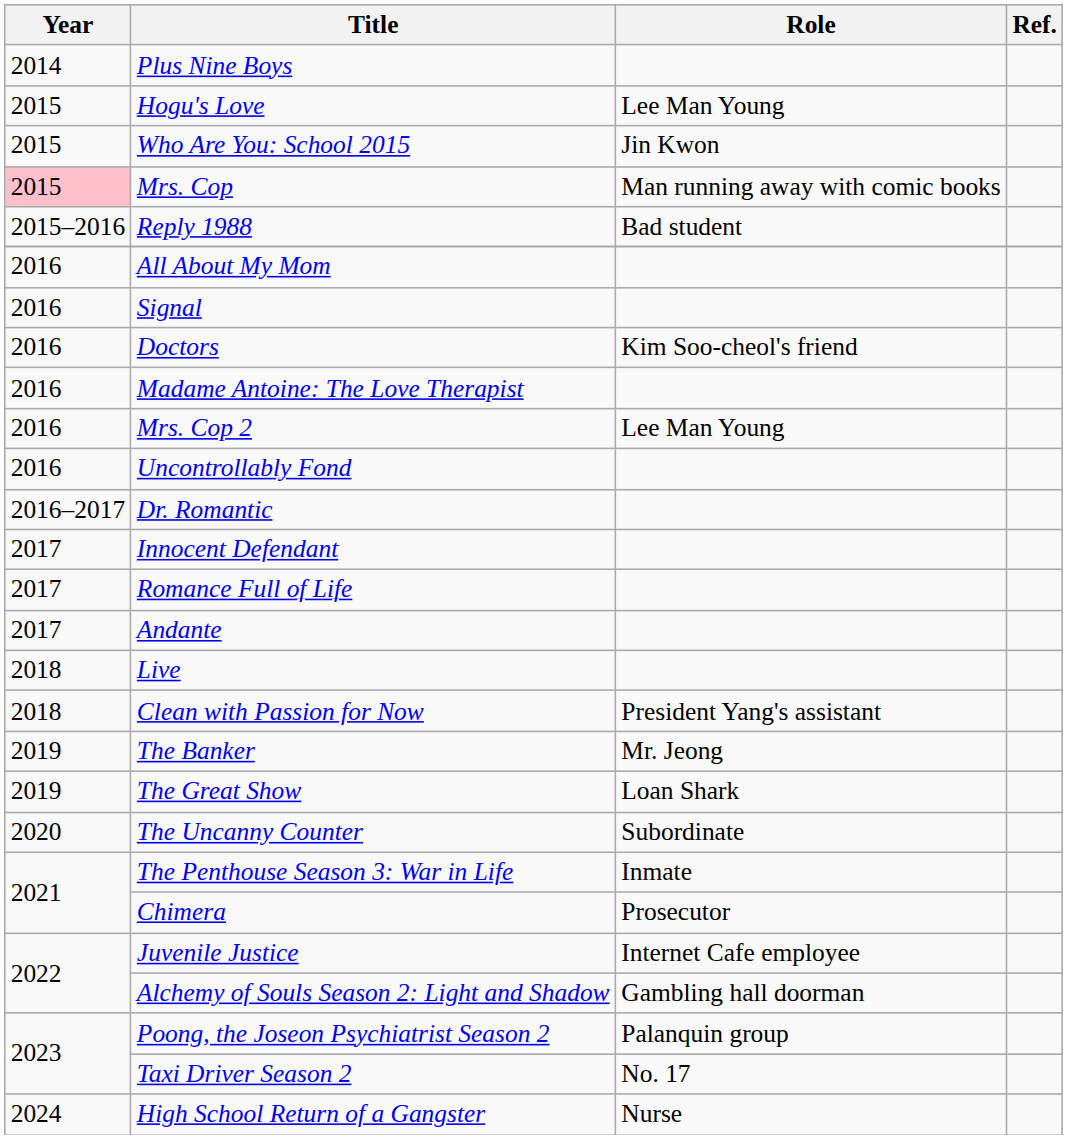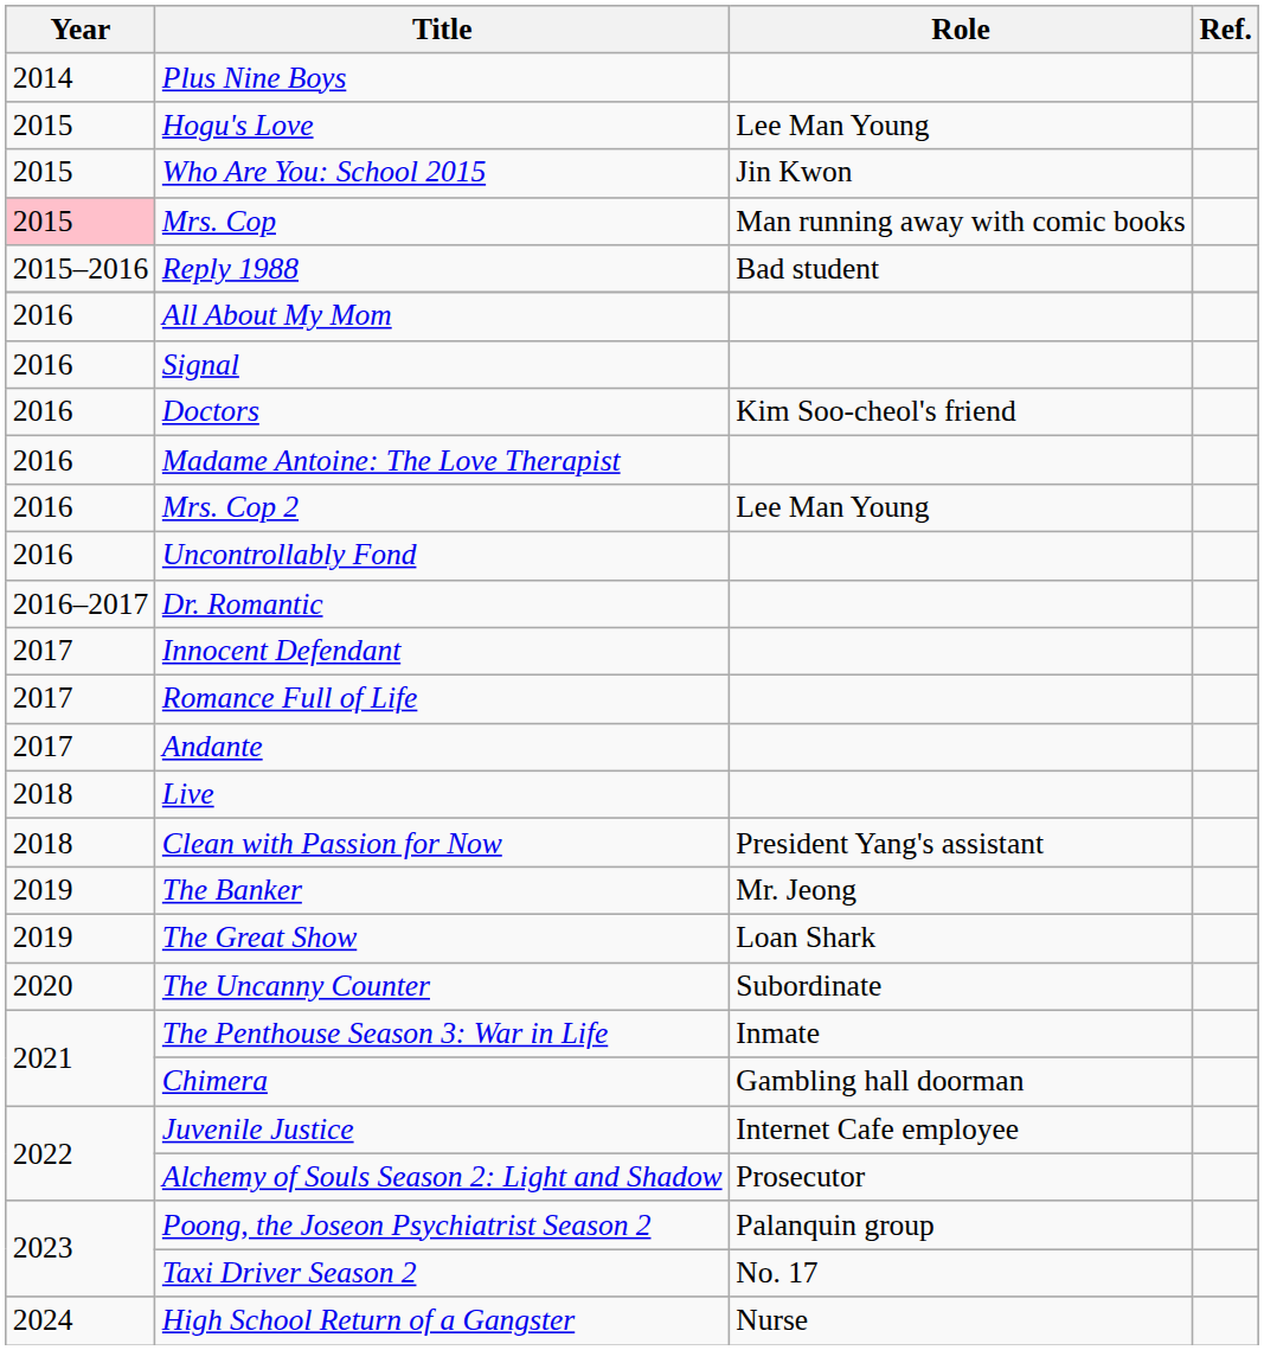Chimera | Role: Prosecutor -> Gambling hall doorman
Alchemy of Souls Season 2: Light and Shadow | Role: Gambling hall doorman -> Prosecutor
